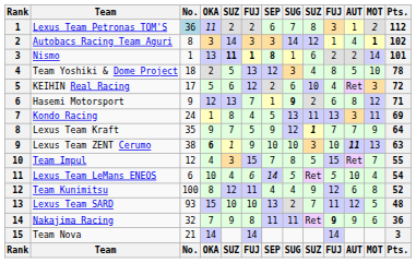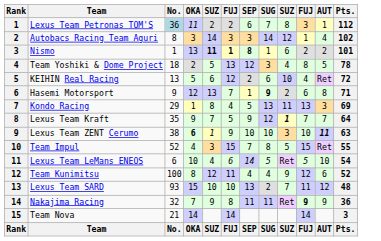- column: MOT | 2 | 1 | 14 | 10 | 3 | 12 | 11 | 9 | 13 | 7 | 4 | 8 | 5 | 6 | MOT
KEIHIN Real Racing | No.: 17 -> 13
Kondo Racing | No.: 24 -> 29
Team Impul | No.: 12 -> 52
